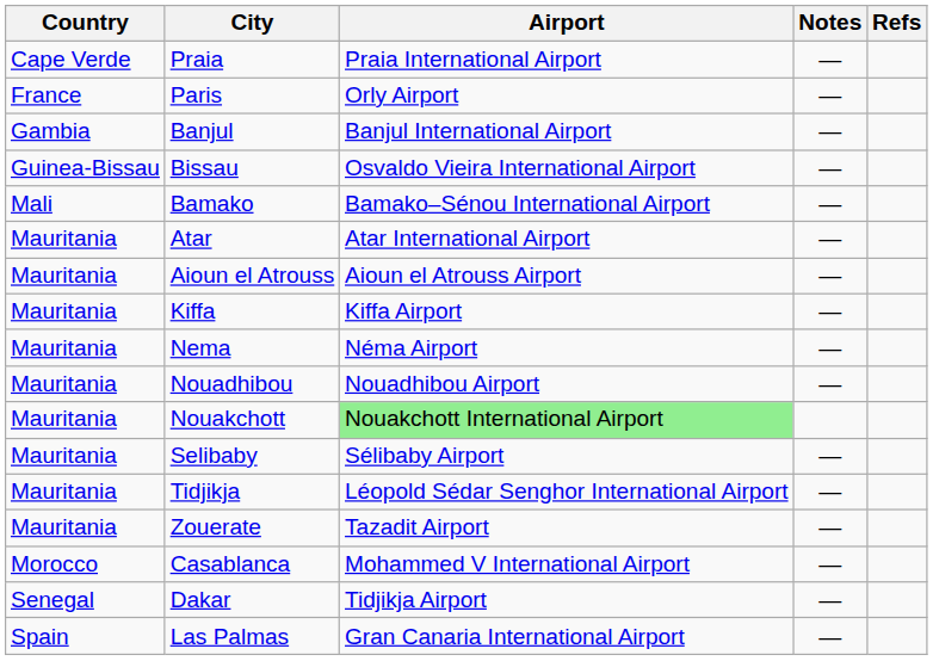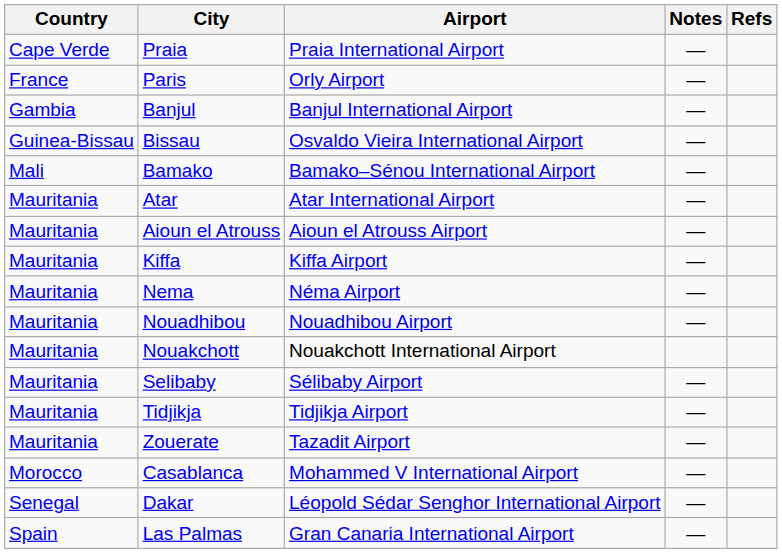Nouakchott | Airport: lightgreen background -> no background
Tidjikja | Airport: Léopold Sédar Senghor International Airport -> Tidjikja Airport
Dakar | Airport: Tidjikja Airport -> Léopold Sédar Senghor International Airport
